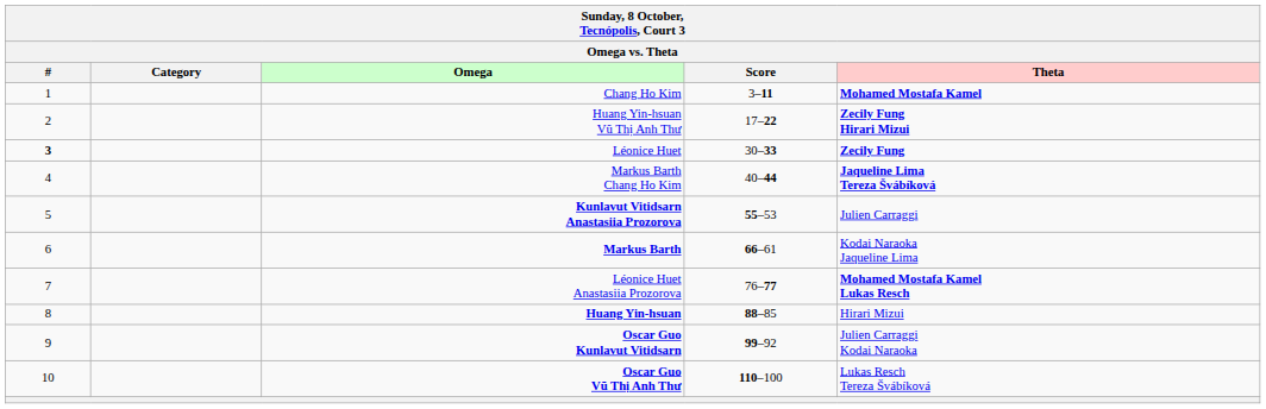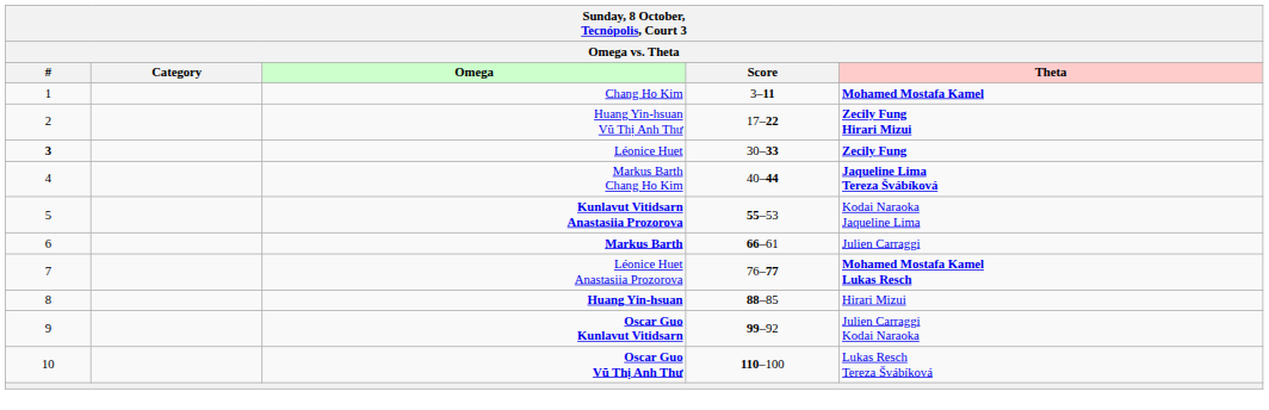Kunlavut Vitidsarn Anastasiia Prozorova | Theta: Julien Carraggi -> Kodai Naraoka Jaqueline Lima
Markus Barth | Theta: Kodai Naraoka Jaqueline Lima -> Julien Carraggi
